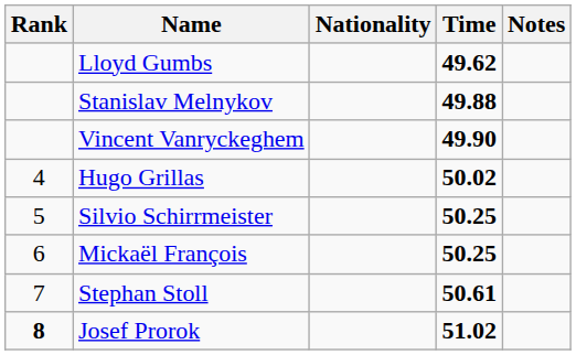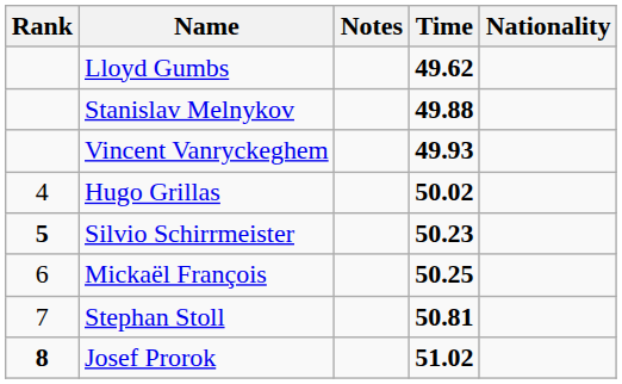columns swapped: Nationality <-> Notes
Vincent Vanryckeghem | Time: 49.90 -> 49.93
Silvio Schirrmeister | Rank: normal -> bold
Silvio Schirrmeister | Time: 50.25 -> 50.23
Stephan Stoll | Time: 50.61 -> 50.81
